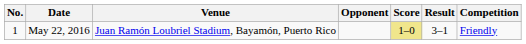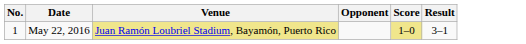- column: Competition | Friendly
May 22, 2016 | Venue: no background -> khaki background
